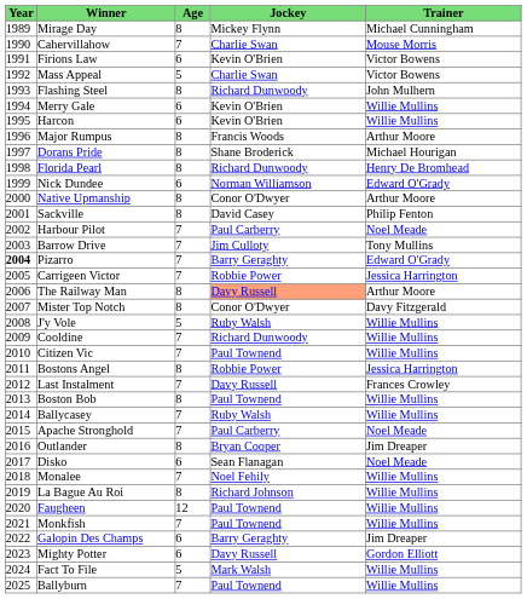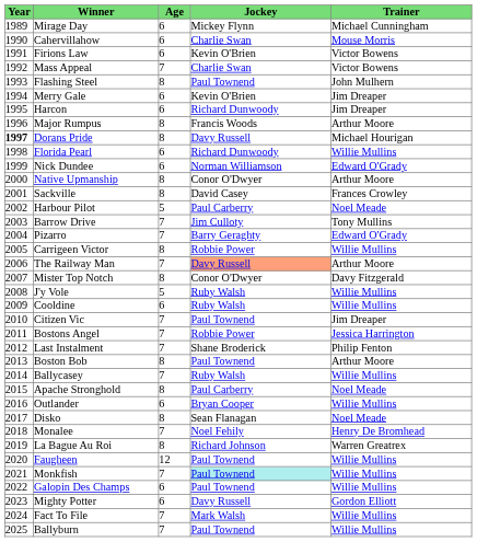Mirage Day | Age: 8 -> 6
Cahervillahow | Age: 7 -> 6
Mass Appeal | Age: 5 -> 7
Flashing Steel | Jockey: Richard Dunwoody -> Paul Townend
Merry Gale | Trainer: Willie Mullins -> Jim Dreaper
Harcon | Jockey: Kevin O'Brien -> Richard Dunwoody
Harcon | Trainer: Willie Mullins -> Jim Dreaper
Dorans Pride | Year: normal -> bold
Dorans Pride | Jockey: Shane Broderick -> Davy Russell
Florida Pearl | Age: 8 -> 6
Florida Pearl | Trainer: Henry De Bromhead -> Willie Mullins
Sackville | Trainer: Philip Fenton -> Frances Crowley
Harbour Pilot | Age: 7 -> 5
Pizarro | Year: bold -> normal
Carrigeen Victor | Age: 7 -> 8
Carrigeen Victor | Trainer: Jessica Harrington -> Willie Mullins
The Railway Man | Age: 8 -> 7
Cooldine | Age: 7 -> 6
Cooldine | Jockey: Richard Dunwoody -> Ruby Walsh
Citizen Vic | Trainer: Willie Mullins -> Jim Dreaper
Bostons Angel | Age: 8 -> 7
Last Instalment | Jockey: Davy Russell -> Shane Broderick
Last Instalment | Trainer: Frances Crowley -> Philip Fenton
Boston Bob | Trainer: Willie Mullins -> Arthur Moore
Apache Stronghold | Age: 7 -> 8
Outlander | Age: 8 -> 6
Outlander | Trainer: Jim Dreaper -> Willie Mullins
Disko | Age: 6 -> 8
Monalee | Trainer: Willie Mullins -> Henry De Bromhead
La Bague Au Roi | Trainer: Willie Mullins -> Warren Greatrex
Monkfish | Jockey: no background -> paleturquoise background
Galopin Des Champs | Jockey: Barry Geraghty -> Paul Townend
Galopin Des Champs | Trainer: Jim Dreaper -> Willie Mullins
Fact To File | Age: 5 -> 7
